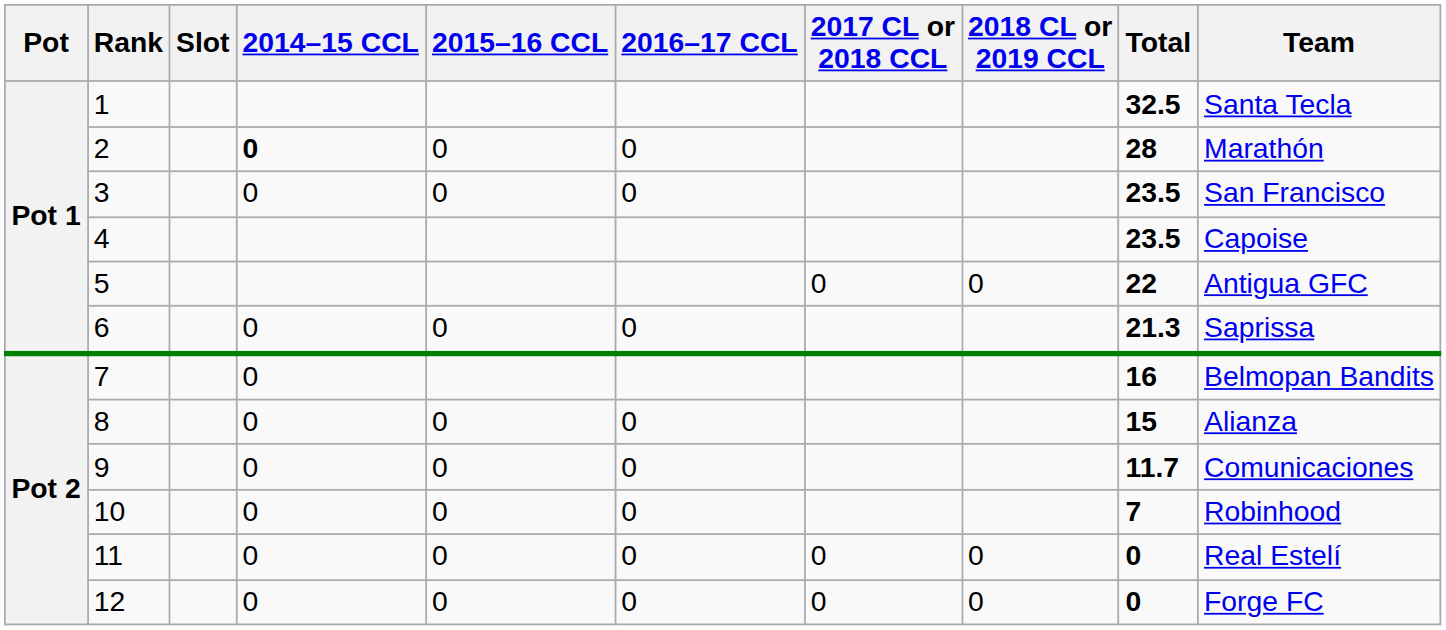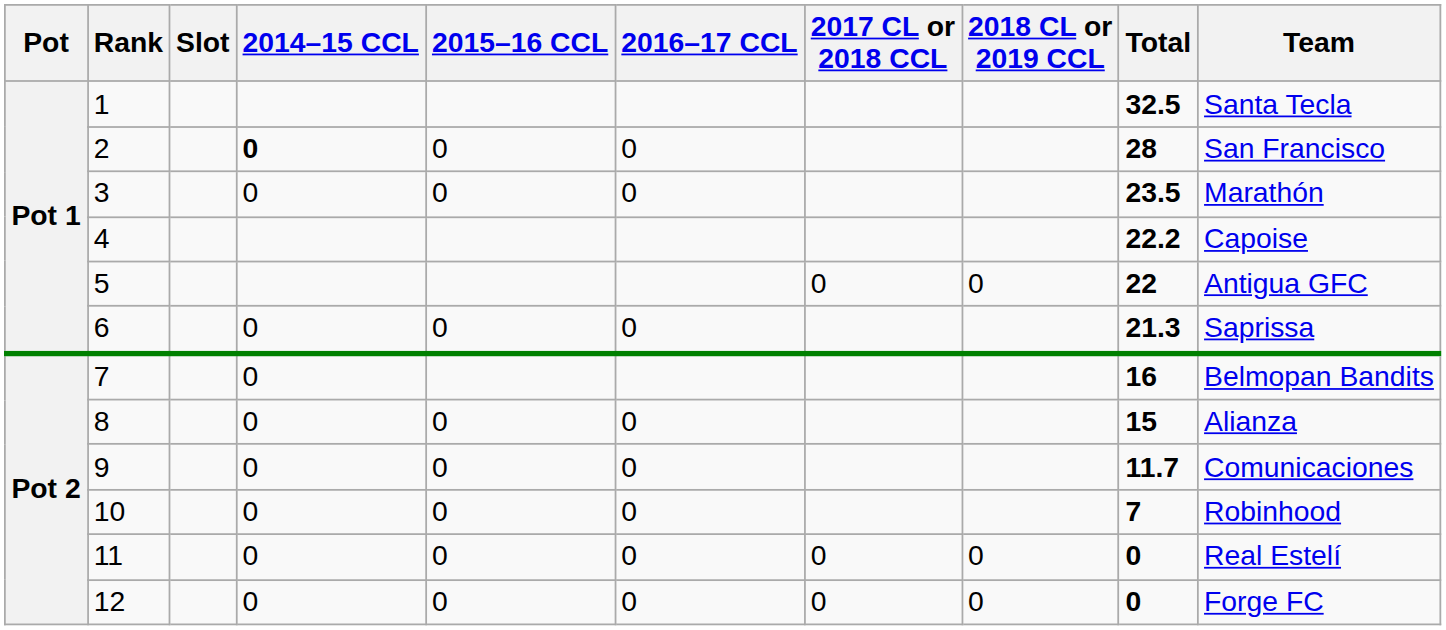2 | Team: Marathón -> San Francisco
3 | Team: San Francisco -> Marathón
4 | Total: 23.5 -> 22.2
